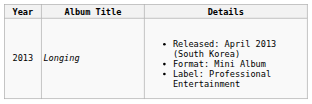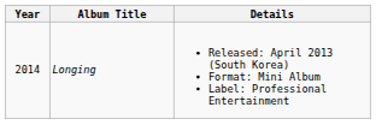Longing | Year: 2013 -> 2014
